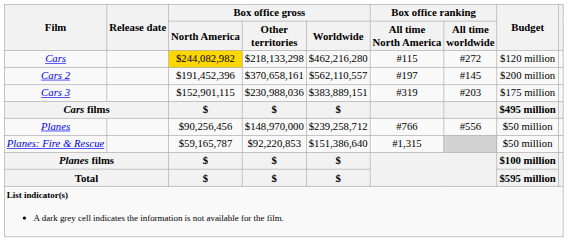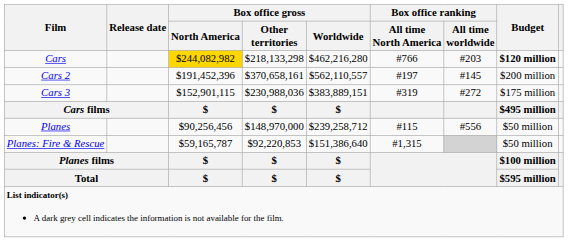Cars | Box office ranking / All time North America: #115 -> #766
Cars | Box office ranking / All time worldwide: #272 -> #203
Cars | Budget: normal -> bold
Cars 3 | Box office ranking / All time worldwide: #203 -> #272
Planes | Box office ranking / All time North America: #766 -> #115
